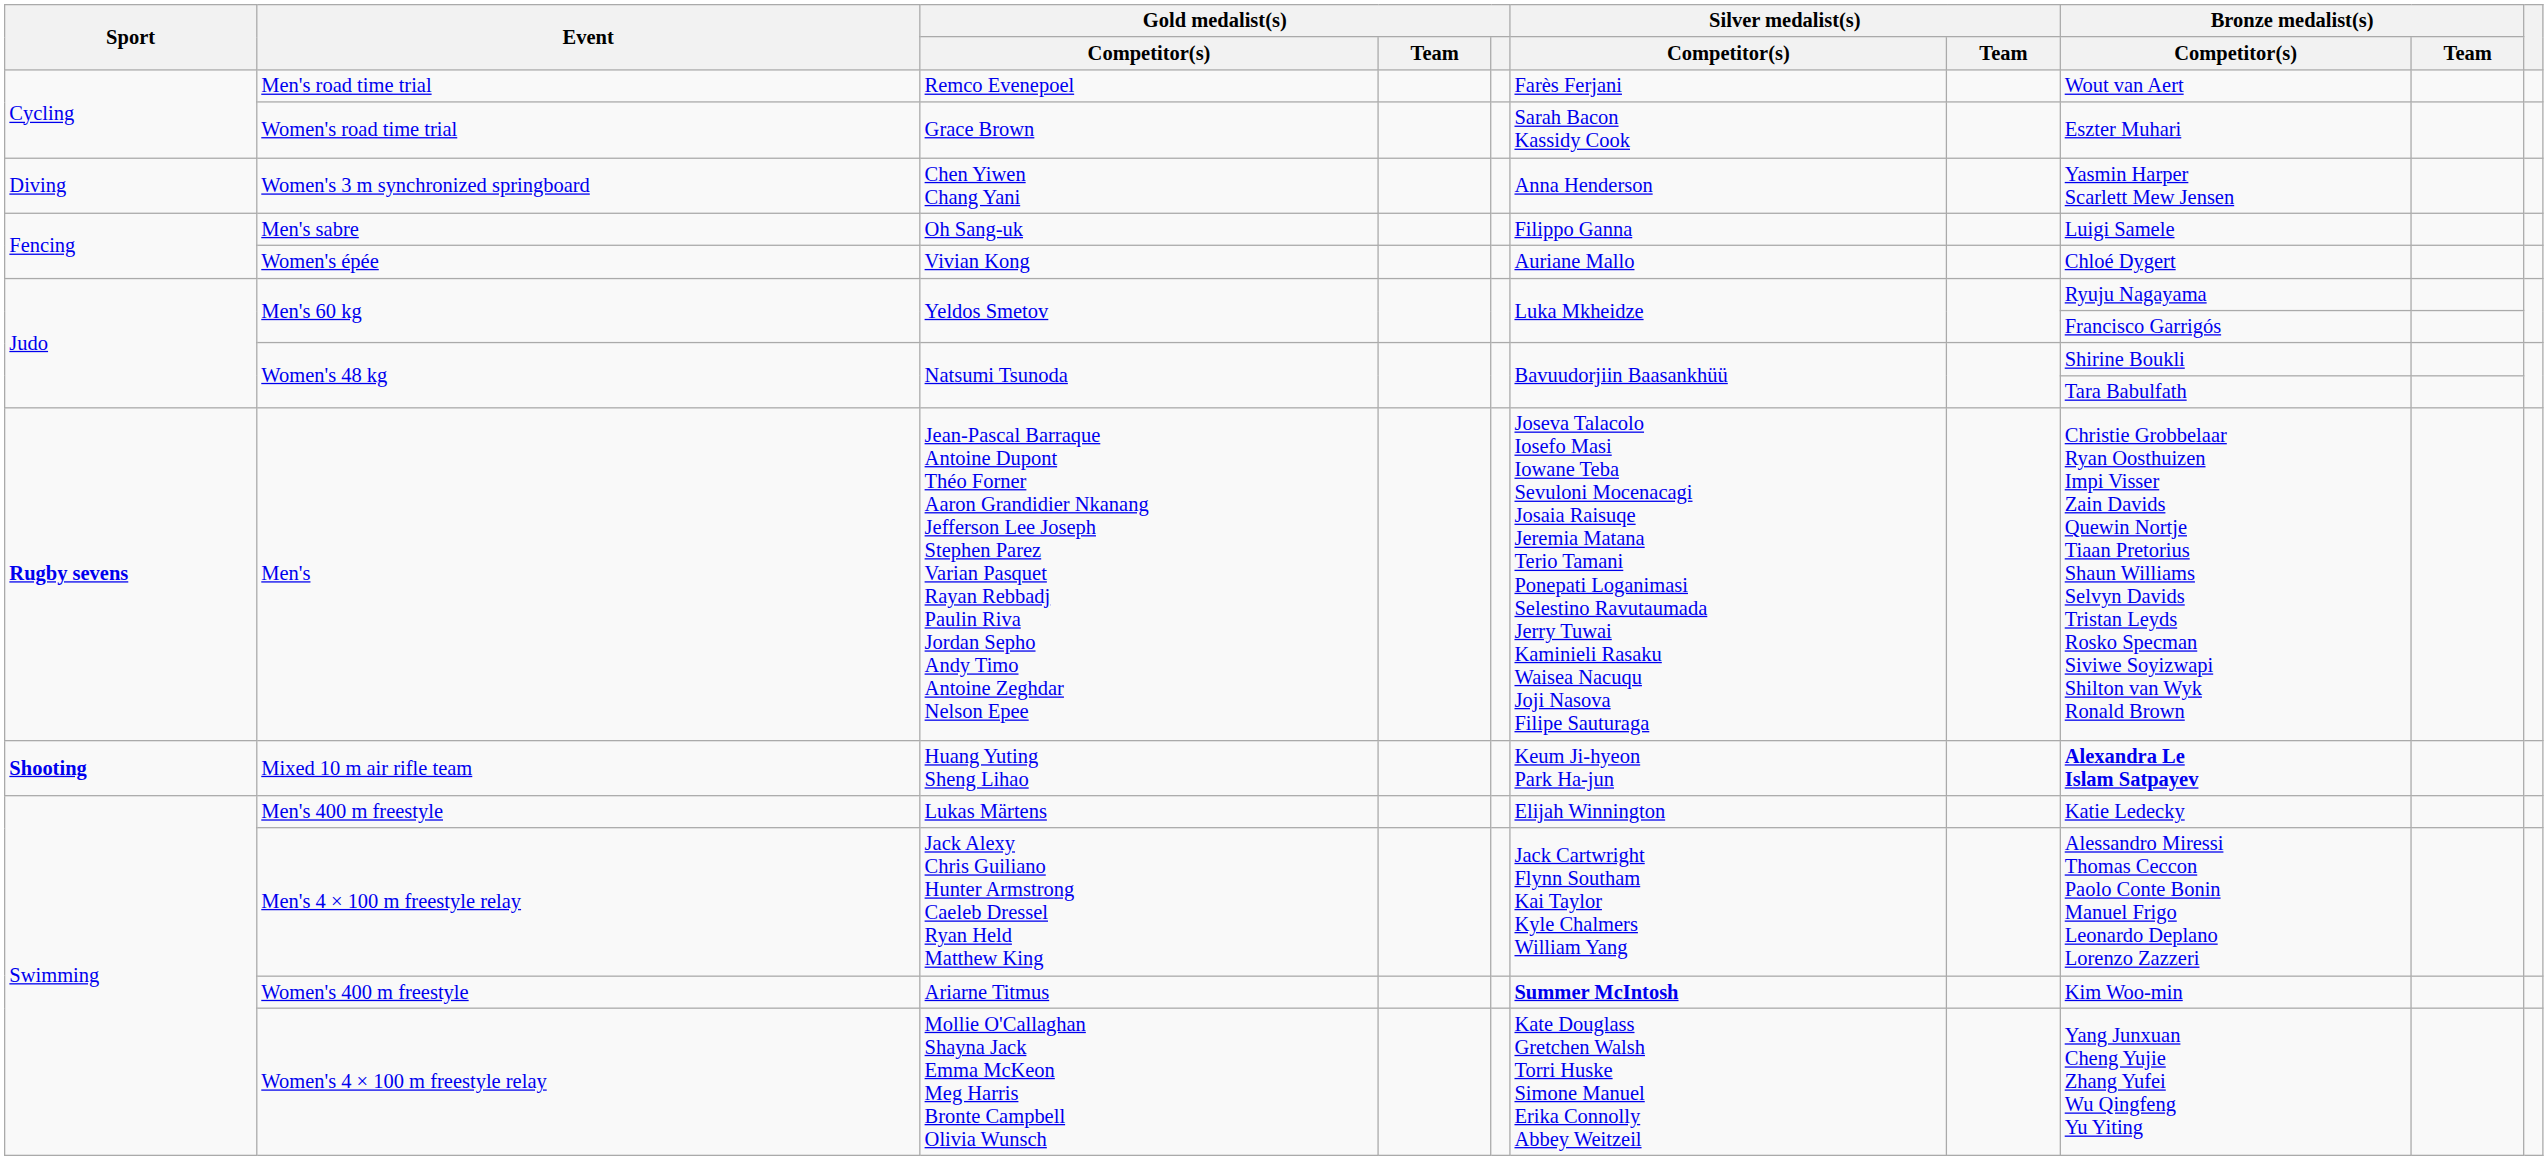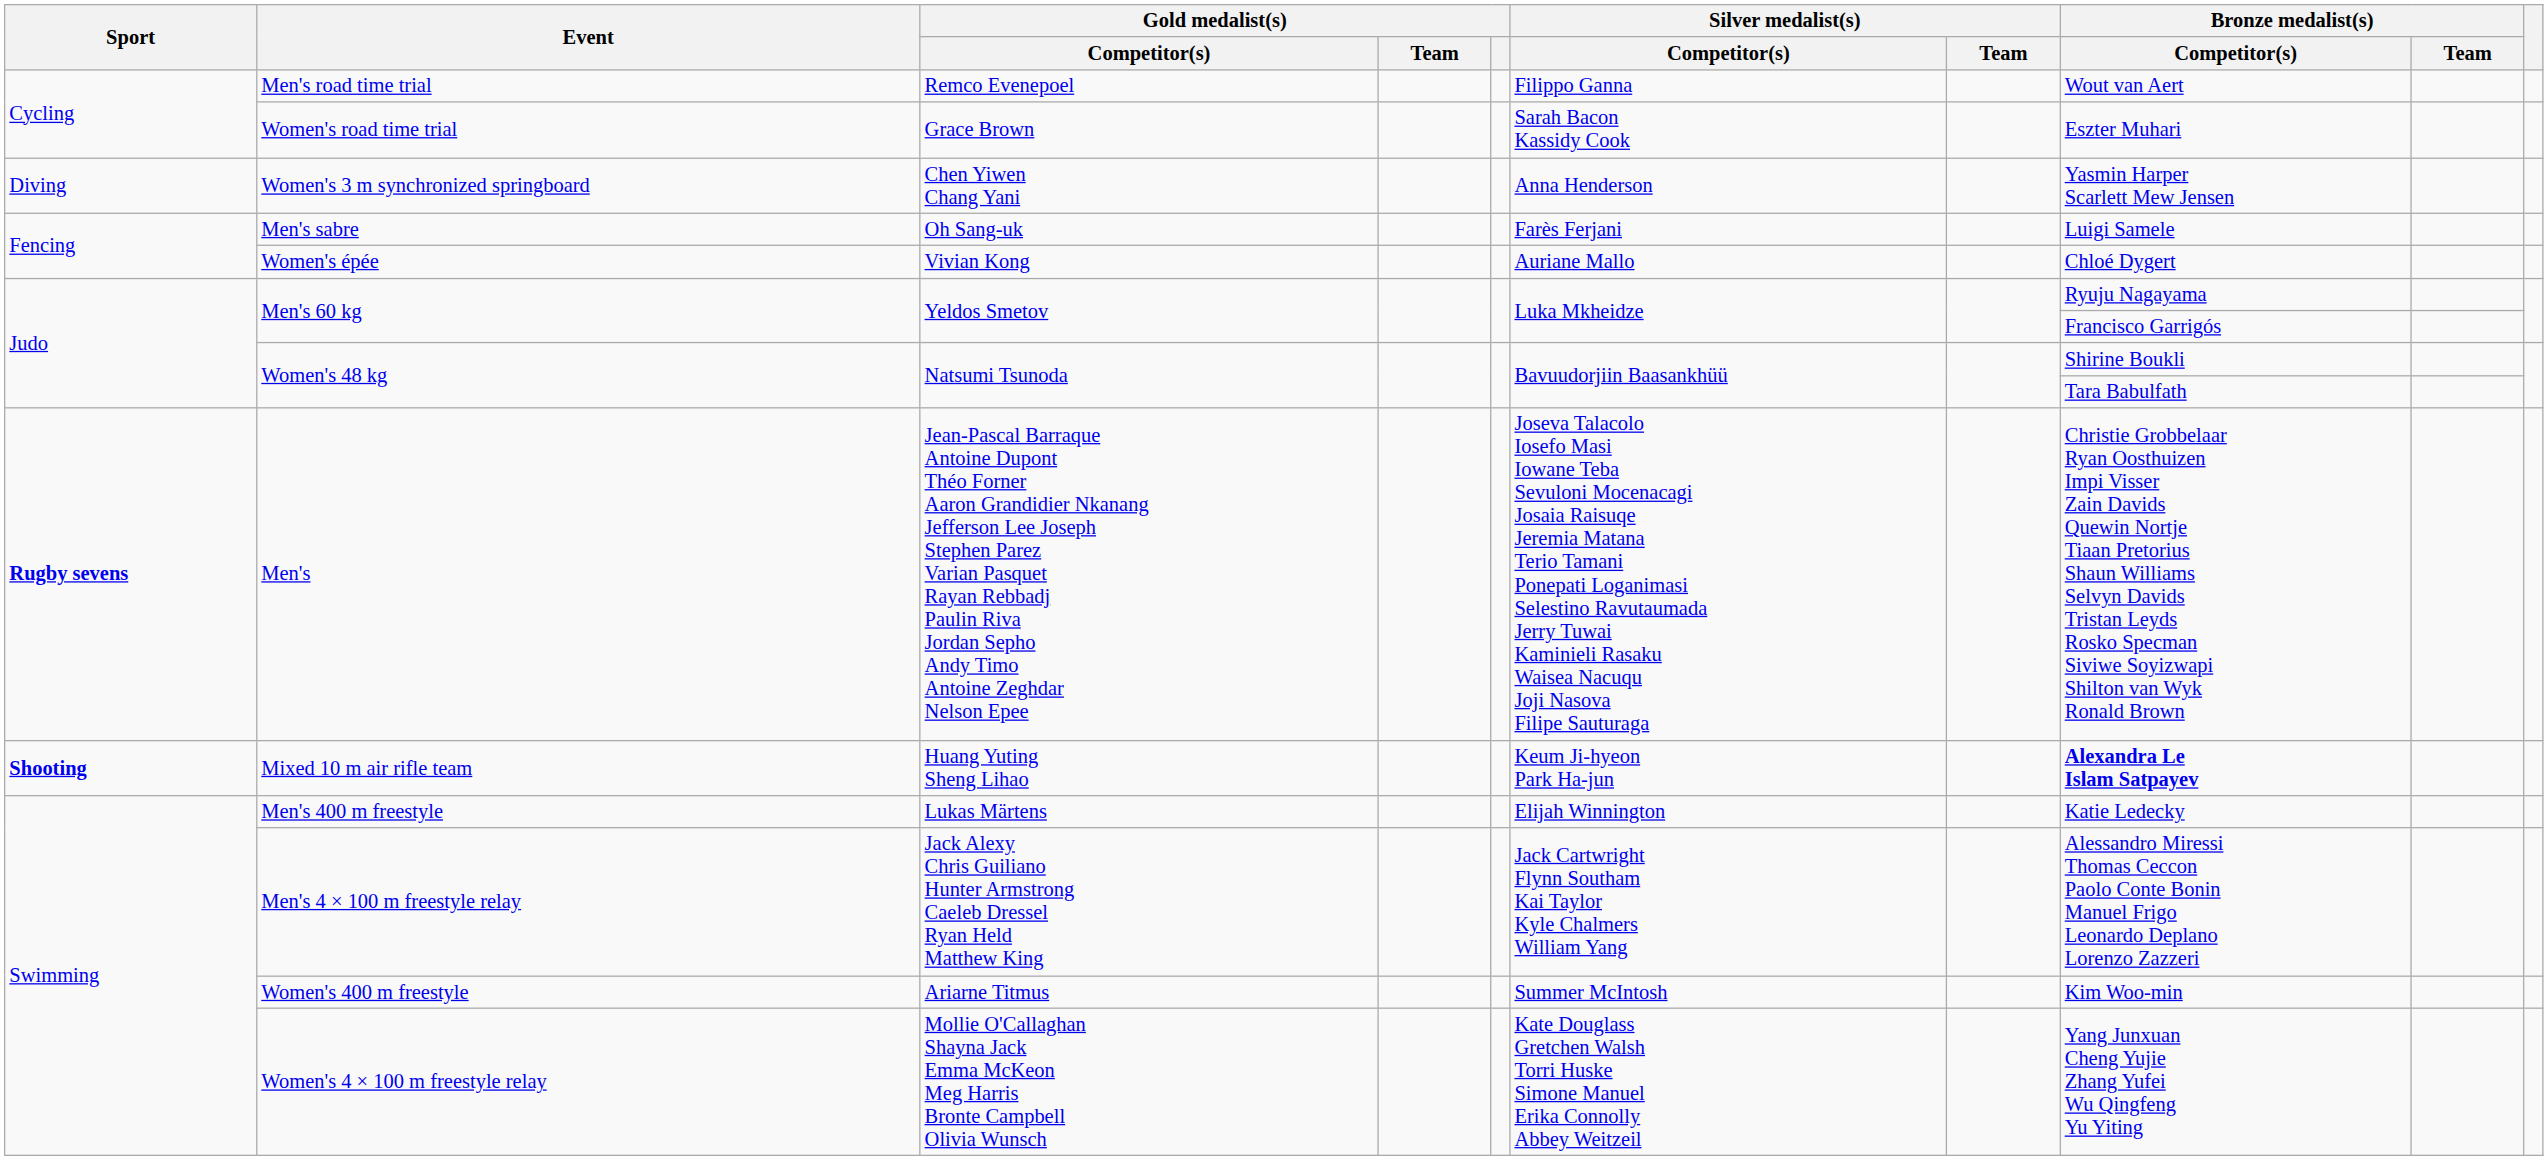Men's road time trial | Silver medalist(s) / Competitor(s): Farès Ferjani -> Filippo Ganna
Men's sabre | Silver medalist(s) / Competitor(s): Filippo Ganna -> Farès Ferjani
Women's 400 m freestyle | Silver medalist(s) / Competitor(s): bold -> normal
